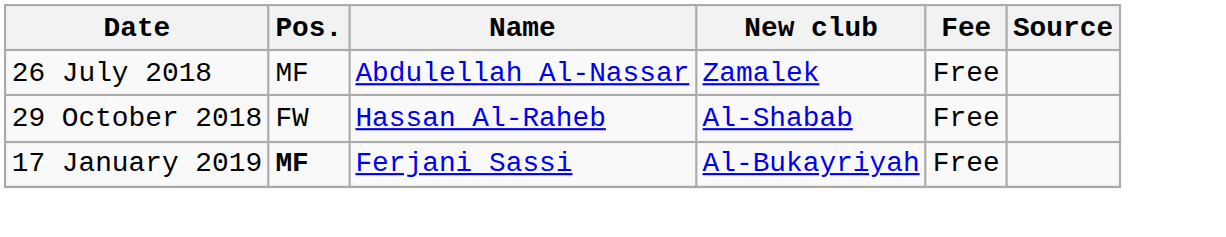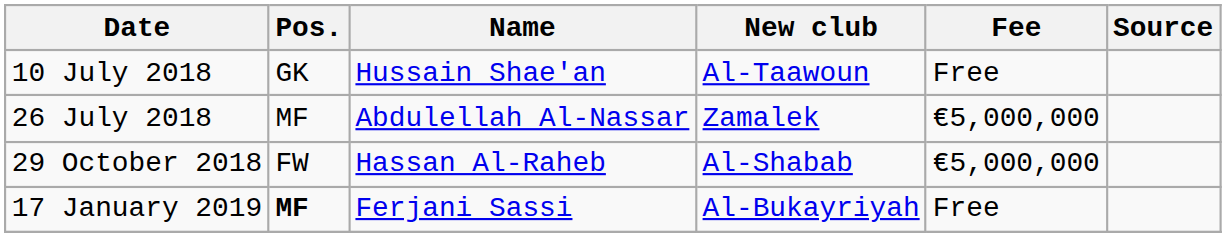+ row: 10 July 2018 | GK | Hussain Shae'an | Al-Taawoun | Free
26 July 2018 | Fee: Free -> €5,000,000
29 October 2018 | Fee: Free -> €5,000,000
